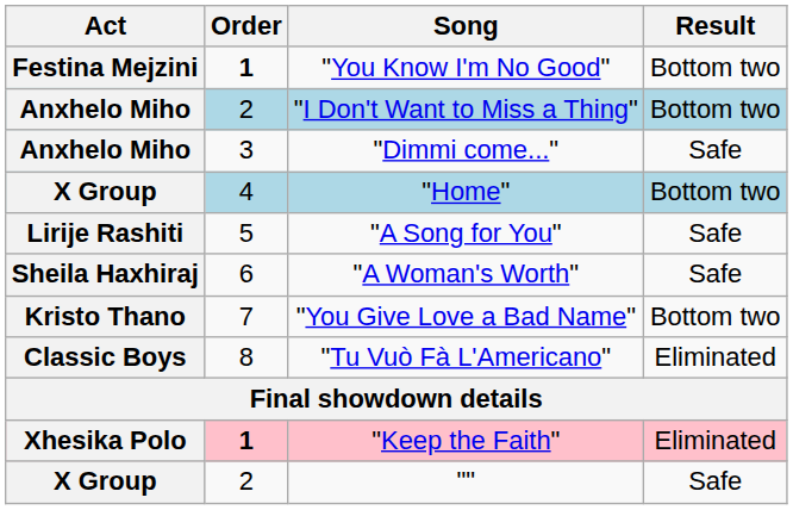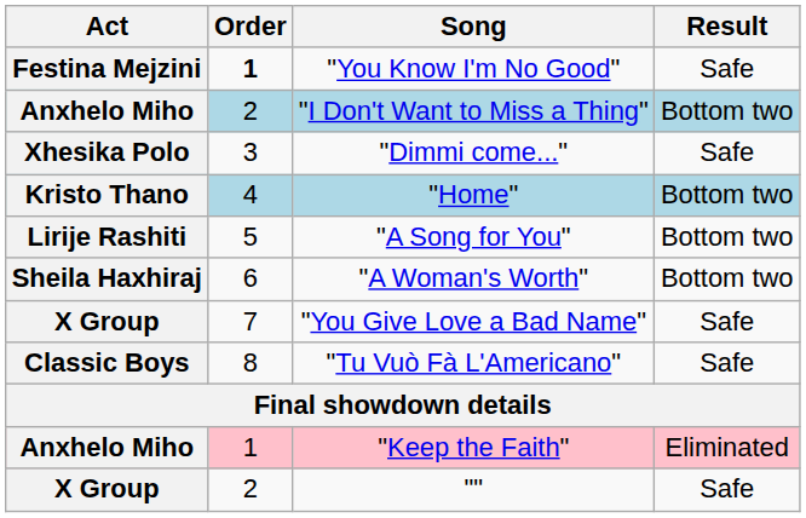"You Know I'm No Good" | Result: Bottom two -> Safe
"Dimmi come..." | Act: Anxhelo Miho -> Xhesika Polo
"Home" | Act: X Group -> Kristo Thano
"A Song for You" | Result: Safe -> Bottom two
"A Woman's Worth" | Result: Safe -> Bottom two
"You Give Love a Bad Name" | Act: Kristo Thano -> X Group
"You Give Love a Bad Name" | Result: Bottom two -> Safe
"Tu Vuò Fà L'Americano" | Result: Eliminated -> Safe
"Keep the Faith" | Act: Xhesika Polo -> Anxhelo Miho
"Keep the Faith" | Order: bold -> normal
